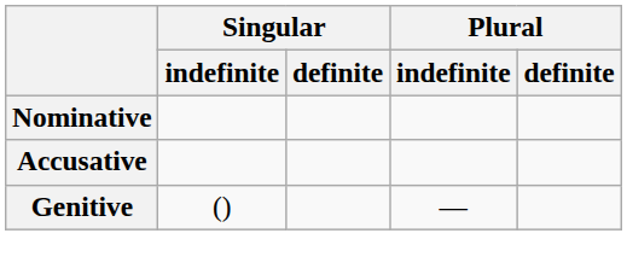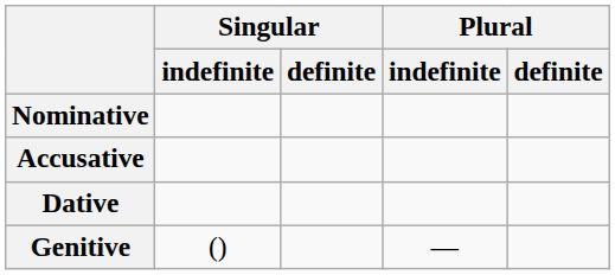+ row: Dative
